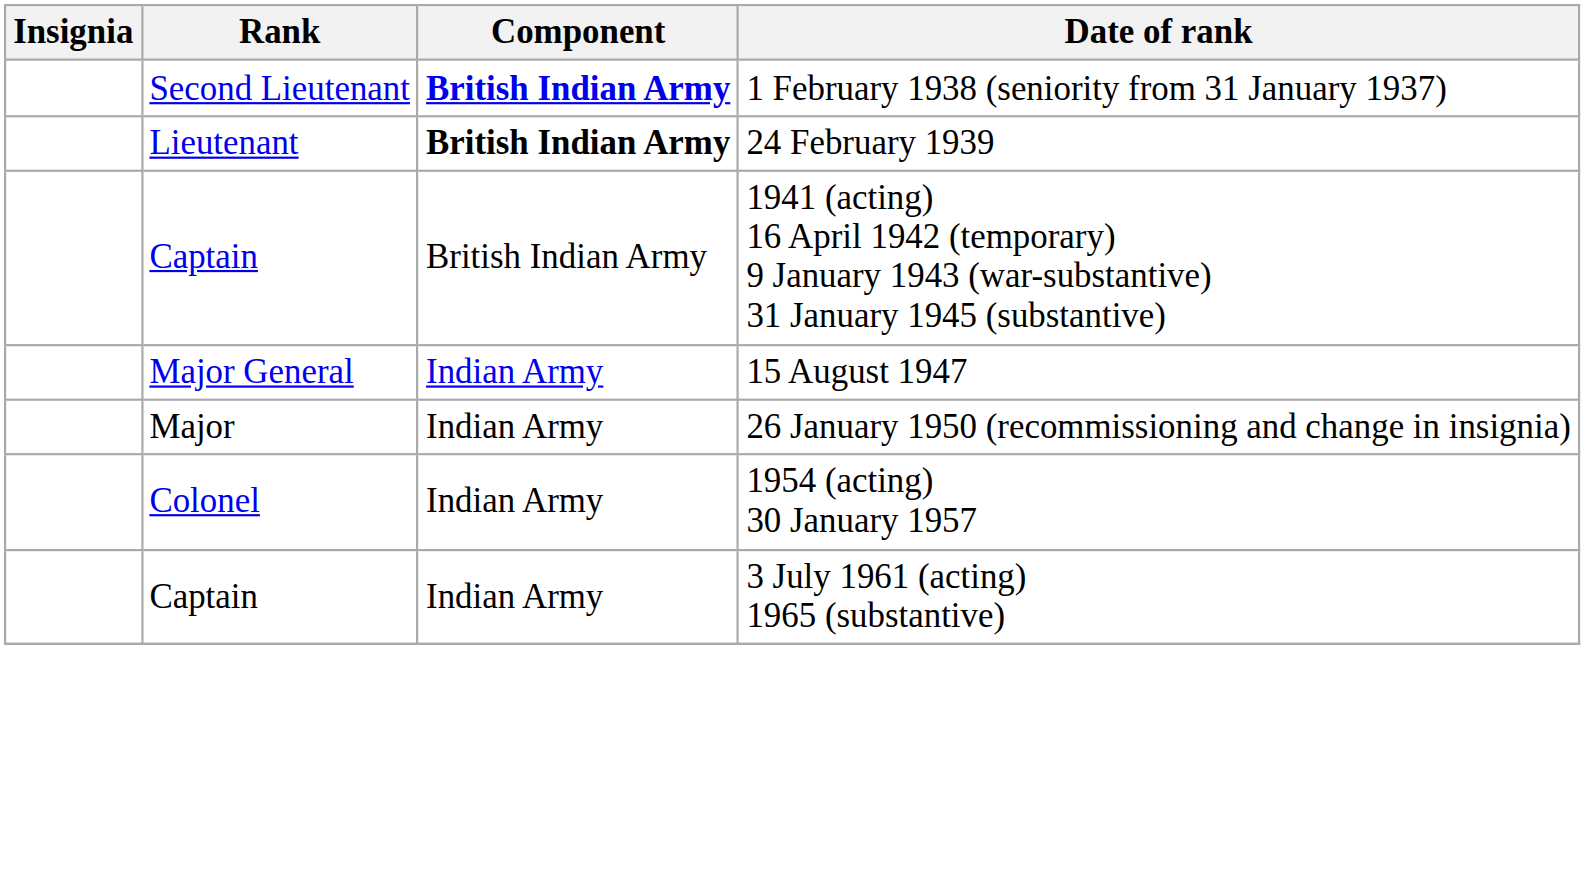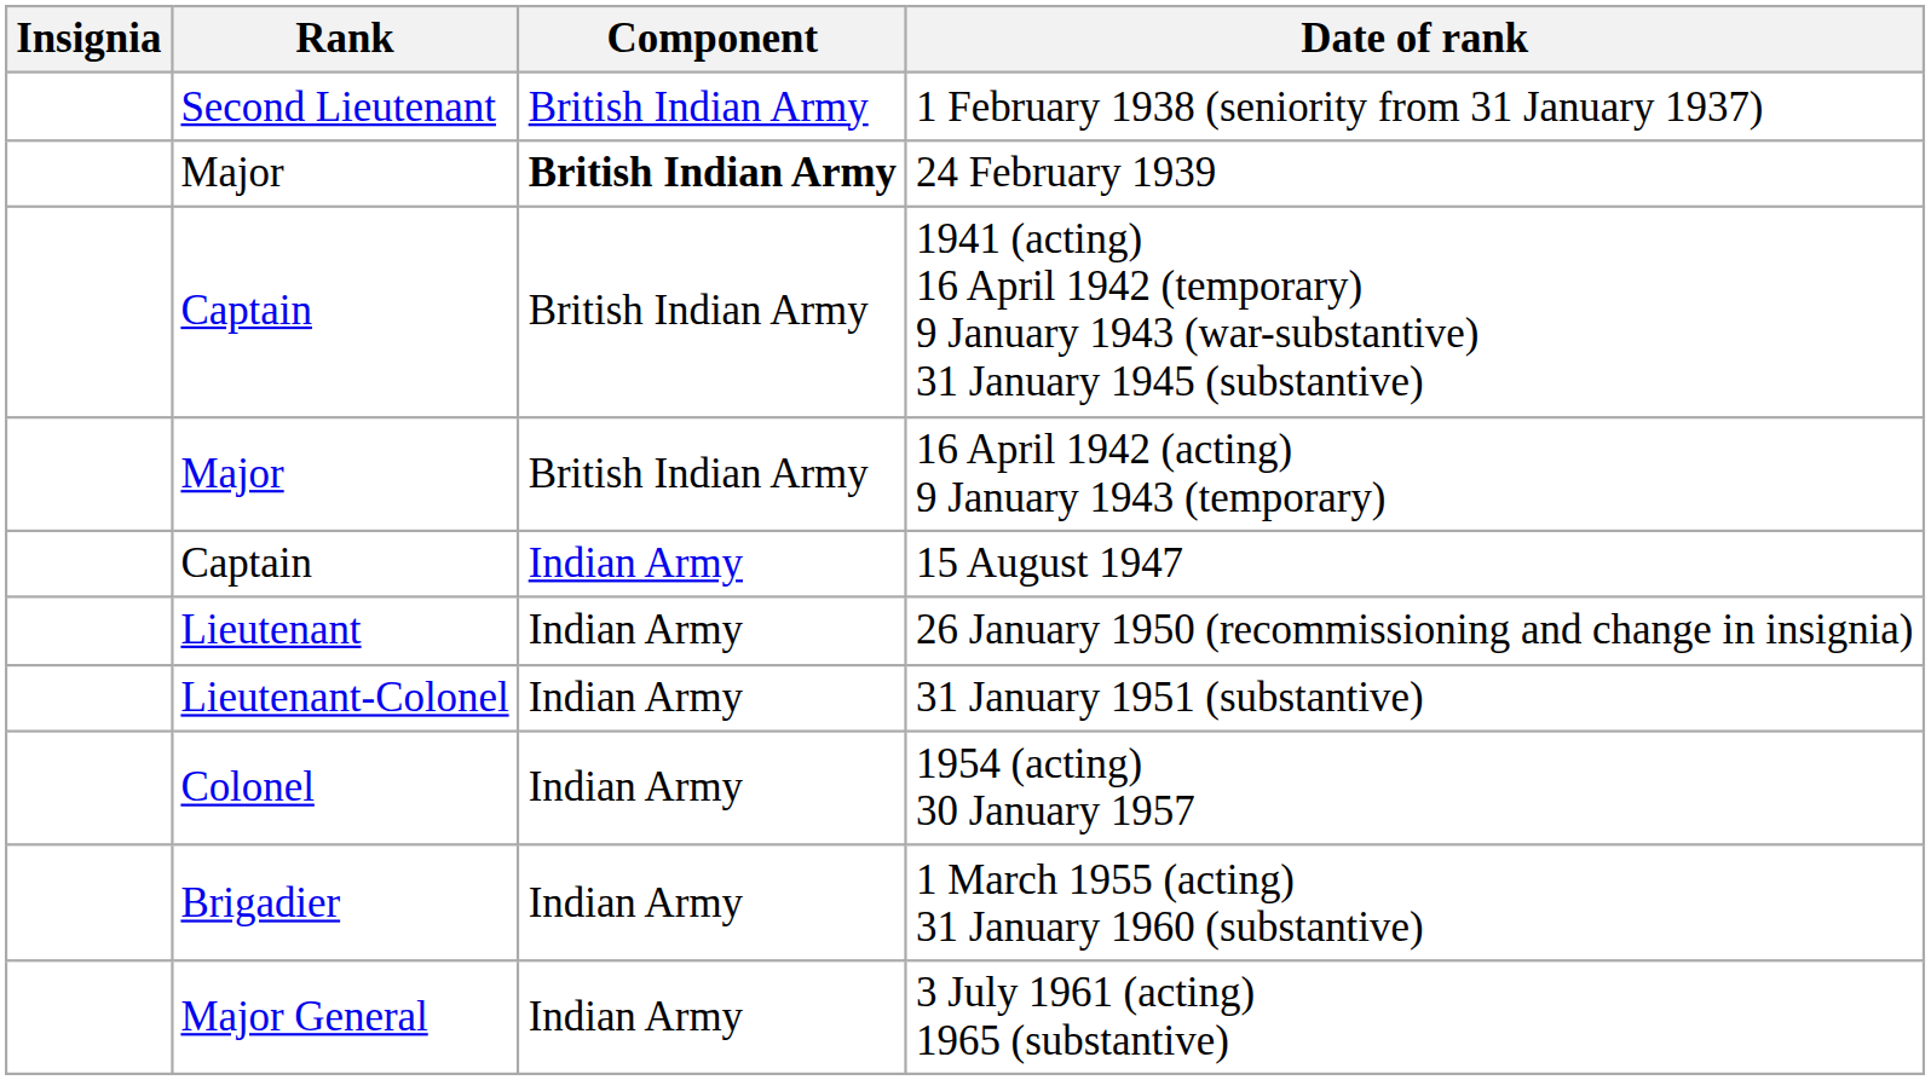1 February 1938 (seniority from 31 January 1937) | Component: bold -> normal
24 February 1939 | Rank: Lieutenant -> Major
+ row: Major | British Indian Army | 16 April 1942 (acting) 9 January 1943 (temporary)
15 August 1947 | Rank: Major General -> Captain
26 January 1950 (recommissioning and change in insignia) | Rank: Major -> Lieutenant
+ row: Lieutenant-Colonel | Indian Army | 31 January 1951 (substantive)
+ row: Brigadier | Indian Army | 1 March 1955 (acting) 31 January 1960 (substantive)
3 July 1961 (acting) 1965 (substantive) | Rank: Captain -> Major General
